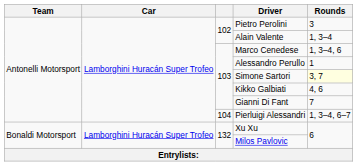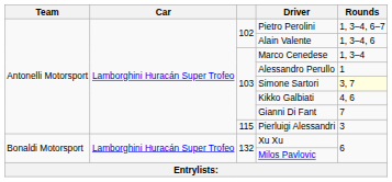Pietro Perolini | Rounds: 3 -> 1, 3–4, 6–7
Alain Valente | Rounds: 1, 3–4 -> 1, 3–4, 6
Marco Cenedese | Rounds: 1, 3–4, 6 -> 1, 3–4
Pierluigi Alessandri | column 3: 104 -> 115
Pierluigi Alessandri | Rounds: 1, 3–4, 6–7 -> 3
